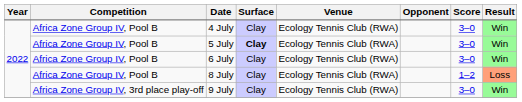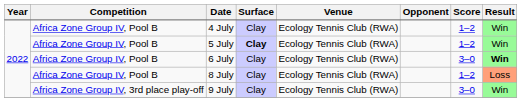4 July | Score: 3–0 -> 1–2
5 July | Score: 3–0 -> 1–2
6 July | Result: normal -> bold
